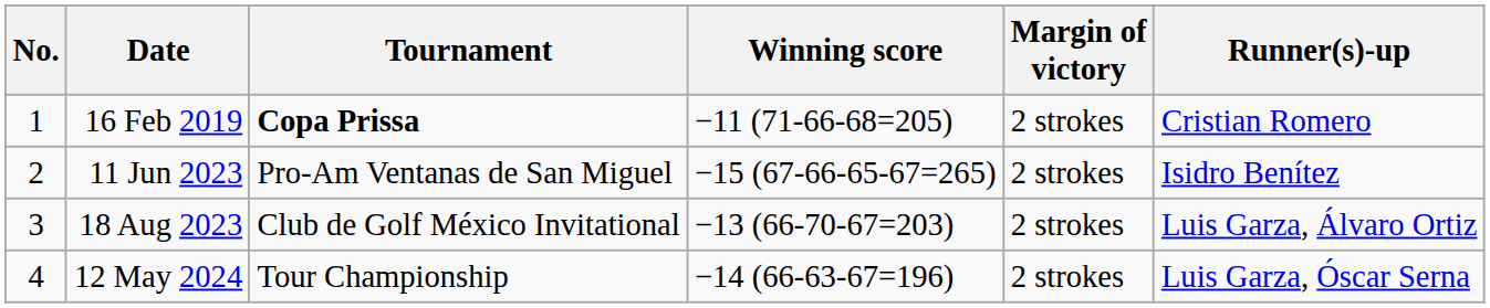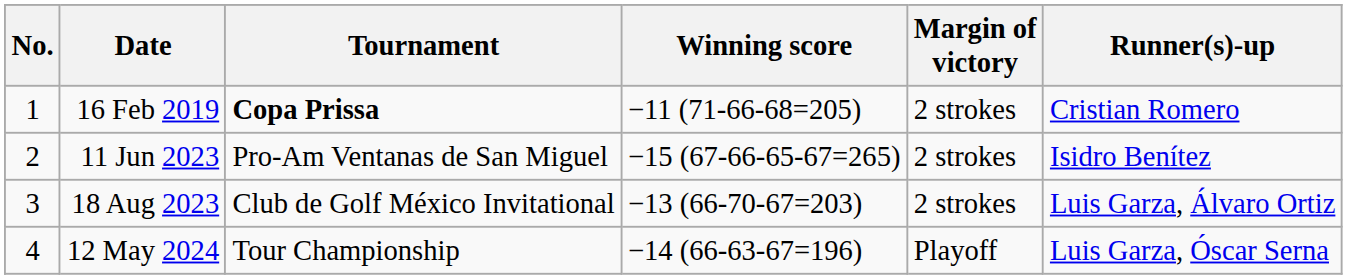12 May 2024 | Margin of victory: 2 strokes -> Playoff
